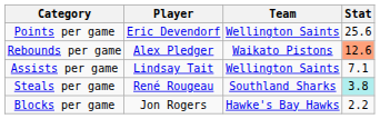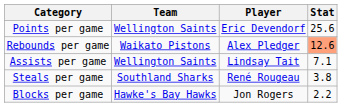columns swapped: Player <-> Team
Steals per game | Stat: paleturquoise background -> no background
